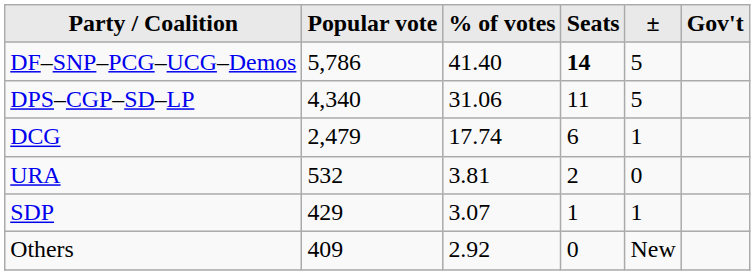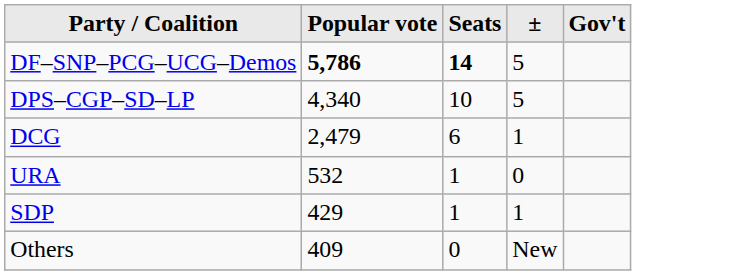- column: % of votes | 41.40 | 31.06 | 17.74 | 3.81 | 3.07 | 2.92
DF–SNP–PCG–UCG–Demos | Popular vote: normal -> bold
DPS–CGP–SD–LP | Seats: 11 -> 10
URA | Seats: 2 -> 1
